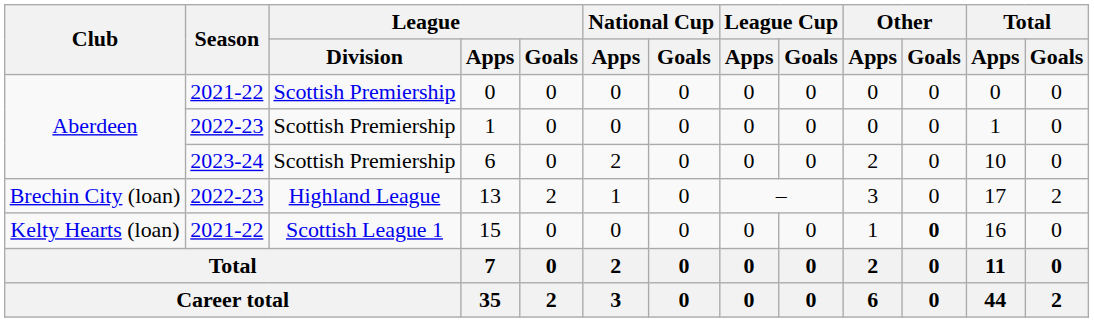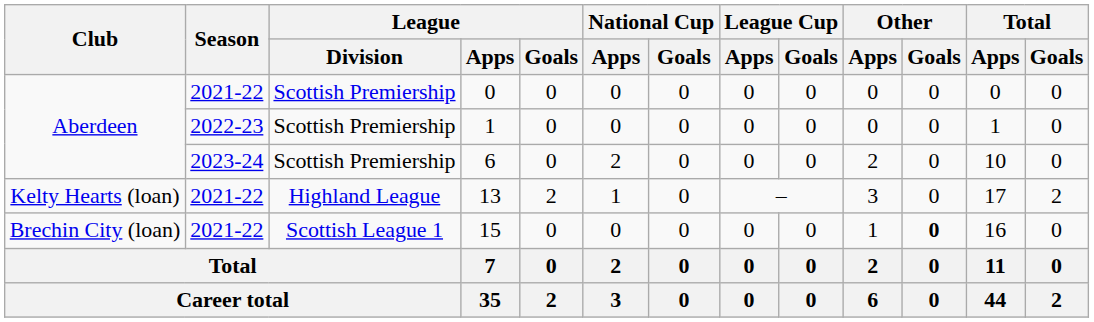13 | Club: Brechin City (loan) -> Kelty Hearts (loan)
13 | Season: 2022-23 -> 2021-22
15 | Club: Kelty Hearts (loan) -> Brechin City (loan)
